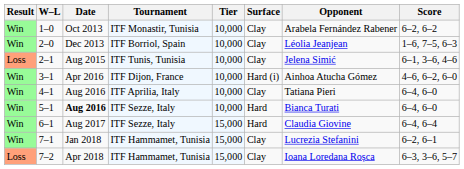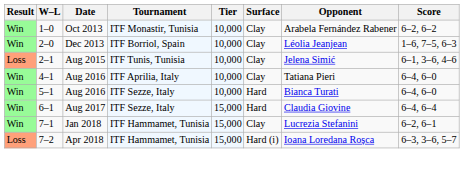- row: Win | 3–1 | Apr 2016 | ITF Dijon, France | 10,000 | Hard (i) | Ainhoa Atucha Gómez | 4–6, 6–2, 6–0
5–1 | Date: bold -> normal
7–2 | Surface: Clay -> Hard (i)
